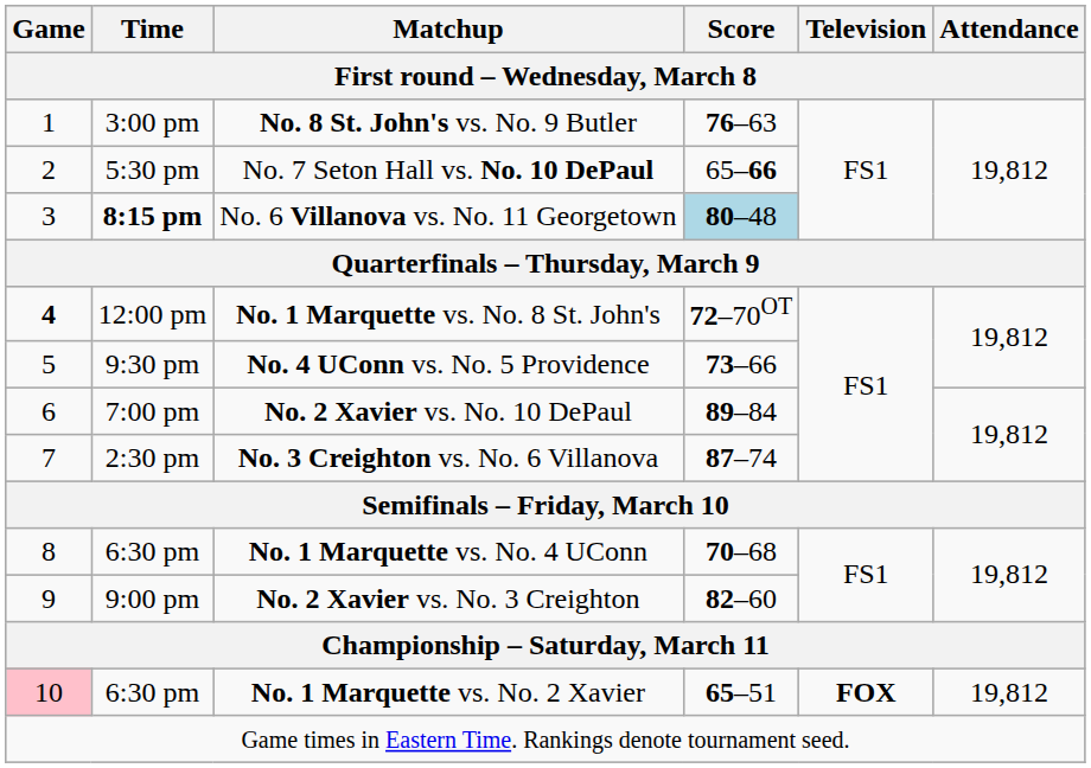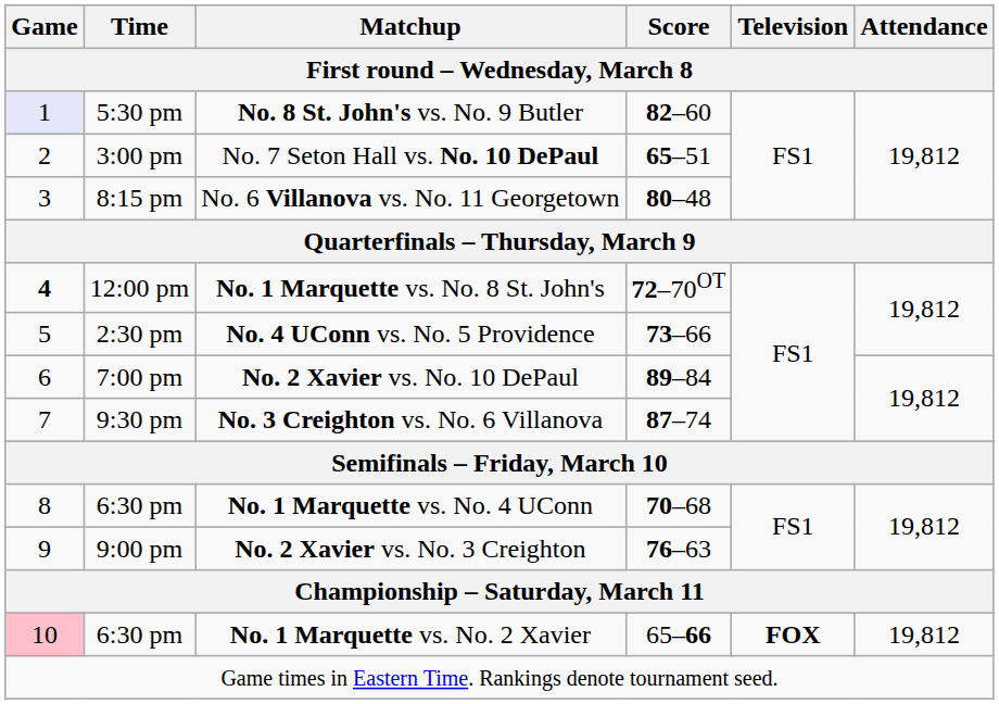No. 8 St. John's vs. No. 9 Butler | Game: no background -> lavender background
No. 8 St. John's vs. No. 9 Butler | Time: 3:00 pm -> 5:30 pm
No. 8 St. John's vs. No. 9 Butler | Score: 76–63 -> 82–60
No. 7 Seton Hall vs. No. 10 DePaul | Time: 5:30 pm -> 3:00 pm
No. 7 Seton Hall vs. No. 10 DePaul | Score: 65–66 -> 65–51
No. 6 Villanova vs. No. 11 Georgetown | Time: bold -> normal
No. 6 Villanova vs. No. 11 Georgetown | Score: lightblue background -> no background
No. 4 UConn vs. No. 5 Providence | Time: 9:30 pm -> 2:30 pm
No. 3 Creighton vs. No. 6 Villanova | Time: 2:30 pm -> 9:30 pm
No. 2 Xavier vs. No. 3 Creighton | Score: 82–60 -> 76–63
No. 1 Marquette vs. No. 2 Xavier | Score: 65–51 -> 65–66
